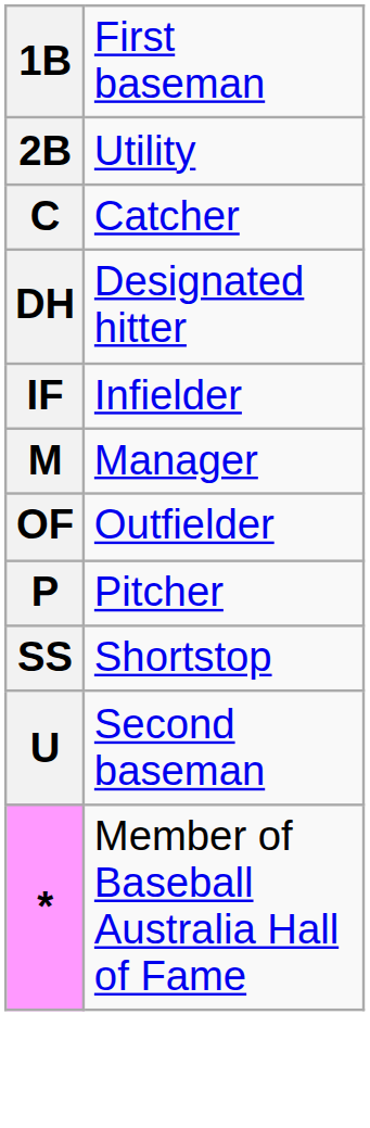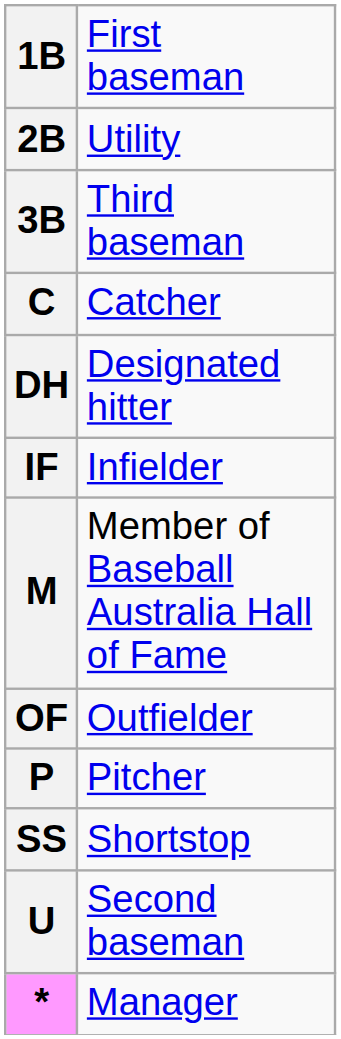+ row: 3B | Third baseman
M | column 2: Manager -> Member of Baseball Australia Hall of Fame
* | column 2: Member of Baseball Australia Hall of Fame -> Manager
